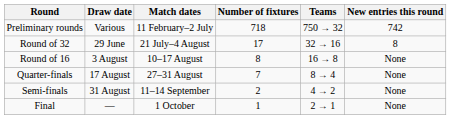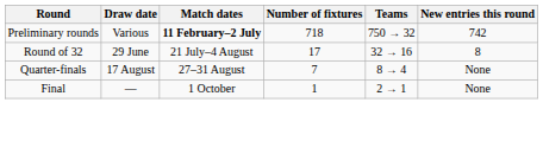Preliminary rounds | Match dates: normal -> bold
- row: Round of 16 | 3 August | 10–17 August | 8 | 16 → 8 | None
- row: Semi-finals | 31 August | 11–14 September | 2 | 4 → 2 | None
